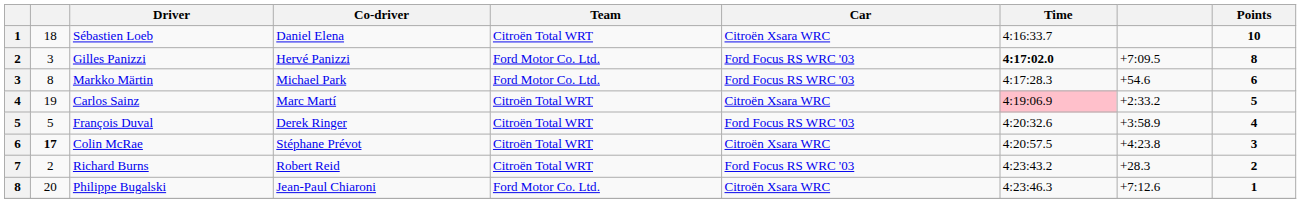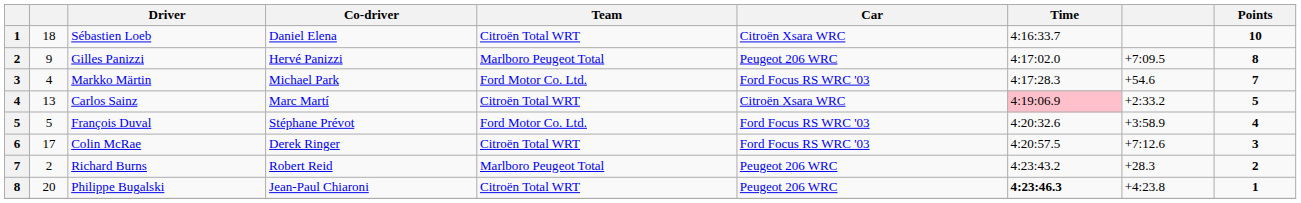Gilles Panizzi | column 2: 3 -> 9
Gilles Panizzi | Team: Ford Motor Co. Ltd. -> Marlboro Peugeot Total
Gilles Panizzi | Car: Ford Focus RS WRC '03 -> Peugeot 206 WRC
Gilles Panizzi | Time: bold -> normal
Markko Märtin | column 2: 8 -> 4
Markko Märtin | Points: 6 -> 7
Carlos Sainz | column 2: 19 -> 13
François Duval | Co-driver: Derek Ringer -> Stéphane Prévot
François Duval | Team: Citroën Total WRT -> Ford Motor Co. Ltd.
Colin McRae | column 2: bold -> normal
Colin McRae | Co-driver: Stéphane Prévot -> Derek Ringer
Colin McRae | Car: Citroën Xsara WRC -> Ford Focus RS WRC '03
Colin McRae | column 8: +4:23.8 -> +7:12.6
Richard Burns | Team: Citroën Total WRT -> Marlboro Peugeot Total
Richard Burns | Car: Ford Focus RS WRC '03 -> Peugeot 206 WRC
Philippe Bugalski | Team: Ford Motor Co. Ltd. -> Citroën Total WRT
Philippe Bugalski | Car: Citroën Xsara WRC -> Peugeot 206 WRC
Philippe Bugalski | Time: normal -> bold
Philippe Bugalski | column 8: +7:12.6 -> +4:23.8
